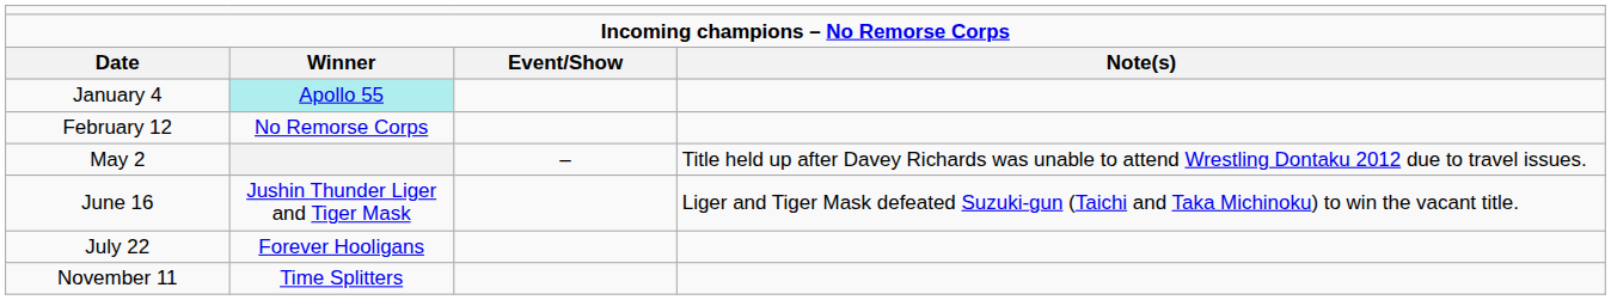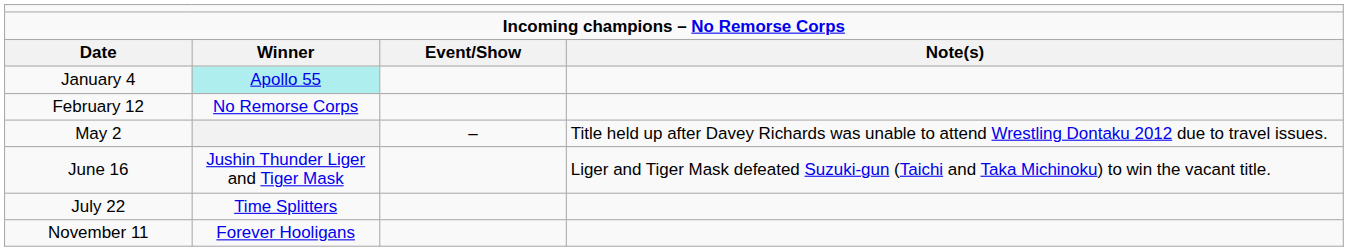July 22 | column 2: Forever Hooligans -> Time Splitters
November 11 | column 2: Time Splitters -> Forever Hooligans
